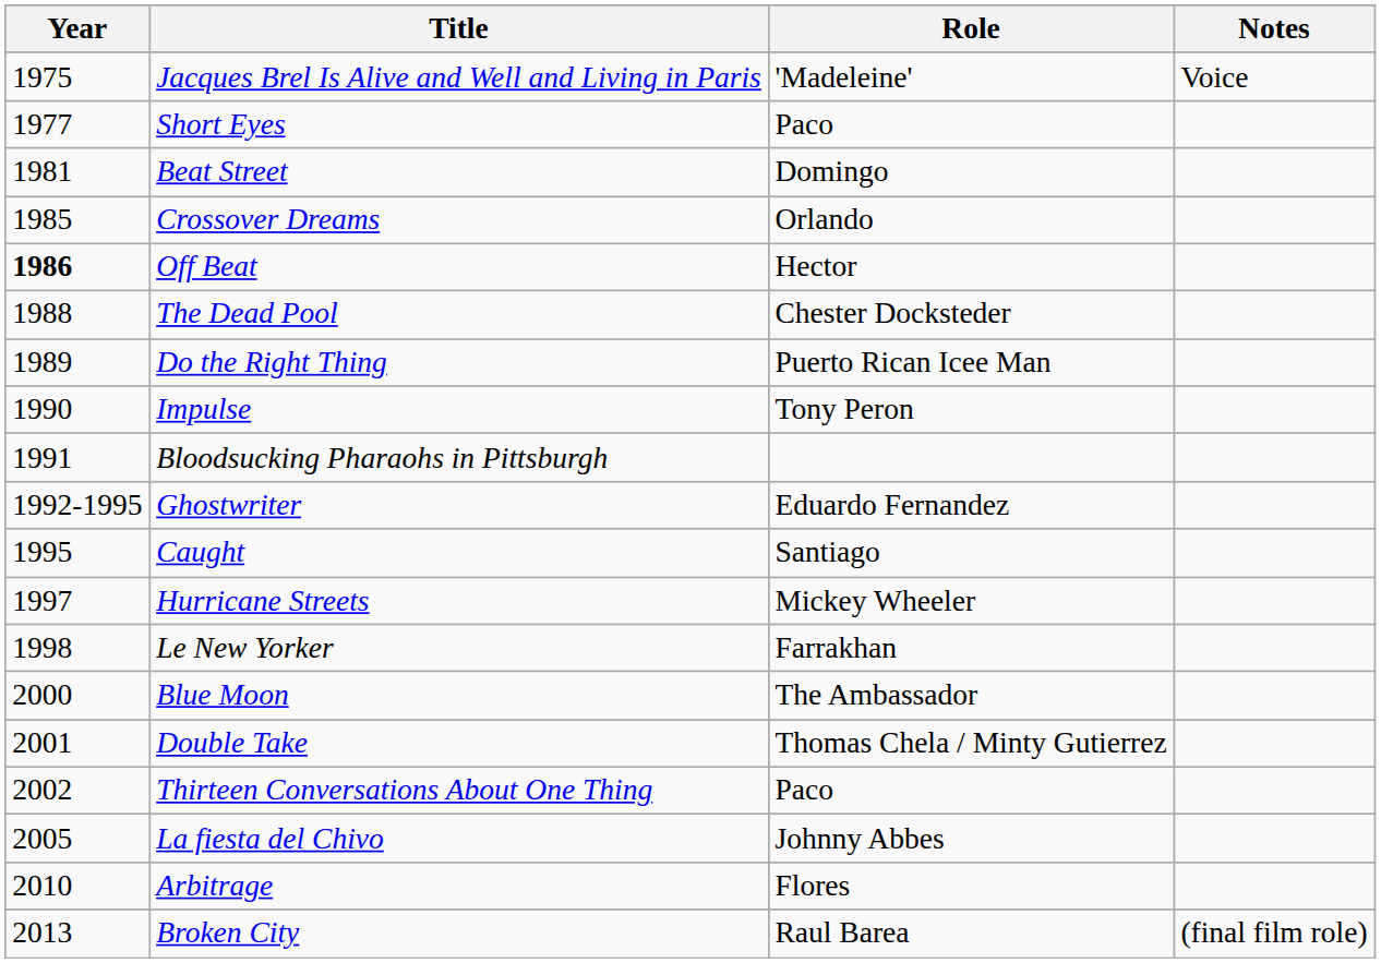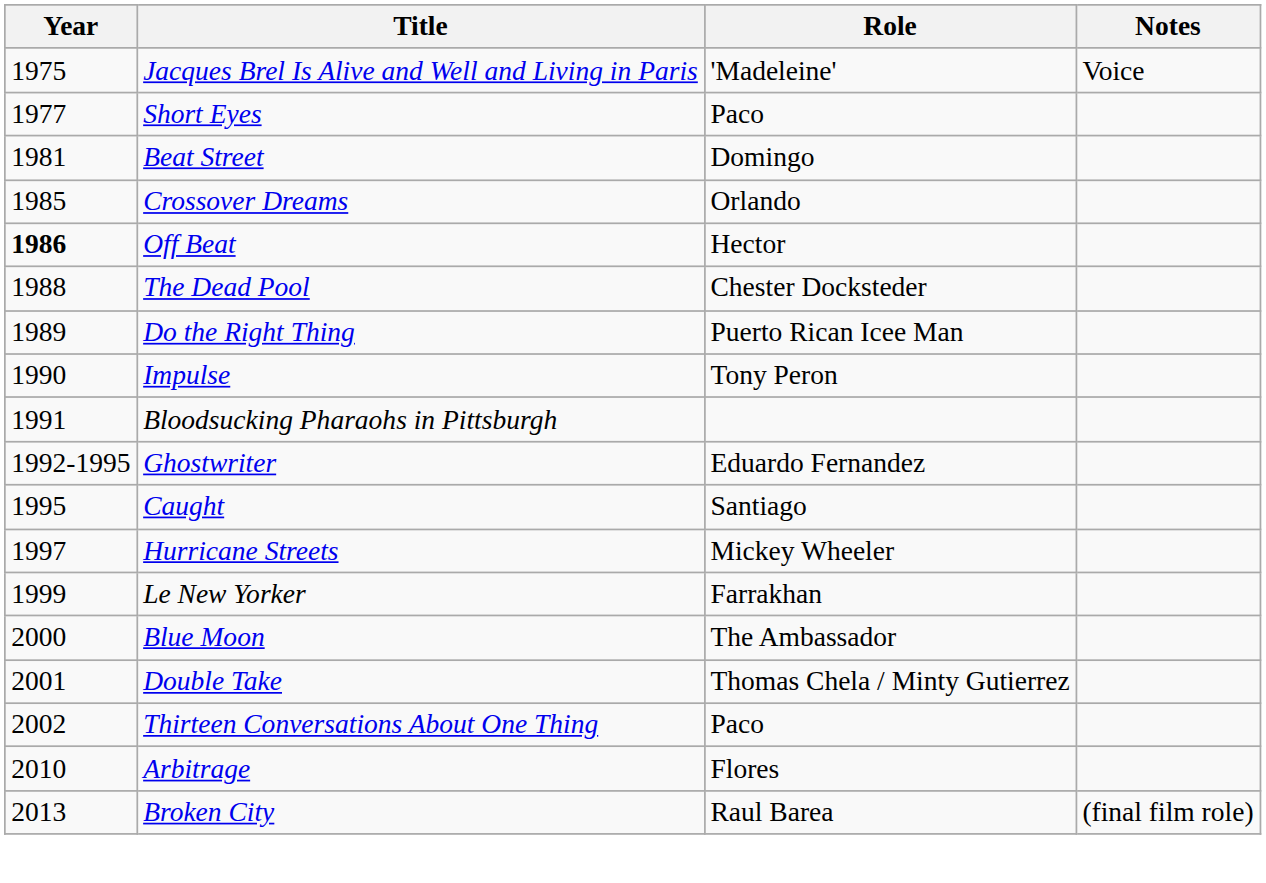Le New Yorker | Year: 1998 -> 1999
- row: 2005 | La fiesta del Chivo | Johnny Abbes
